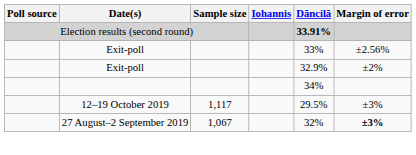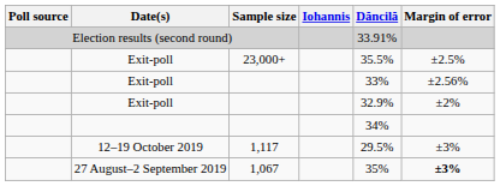Election results (second round) | Dăncilă: bold -> normal
+ row: Exit-poll | 23,000+ | 35.5% | ±2.5%
27 August–2 September 2019 | Dăncilă: 32% -> 35%
